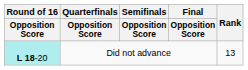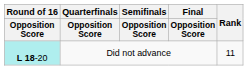Did not advance | Rank: 13 -> 11
